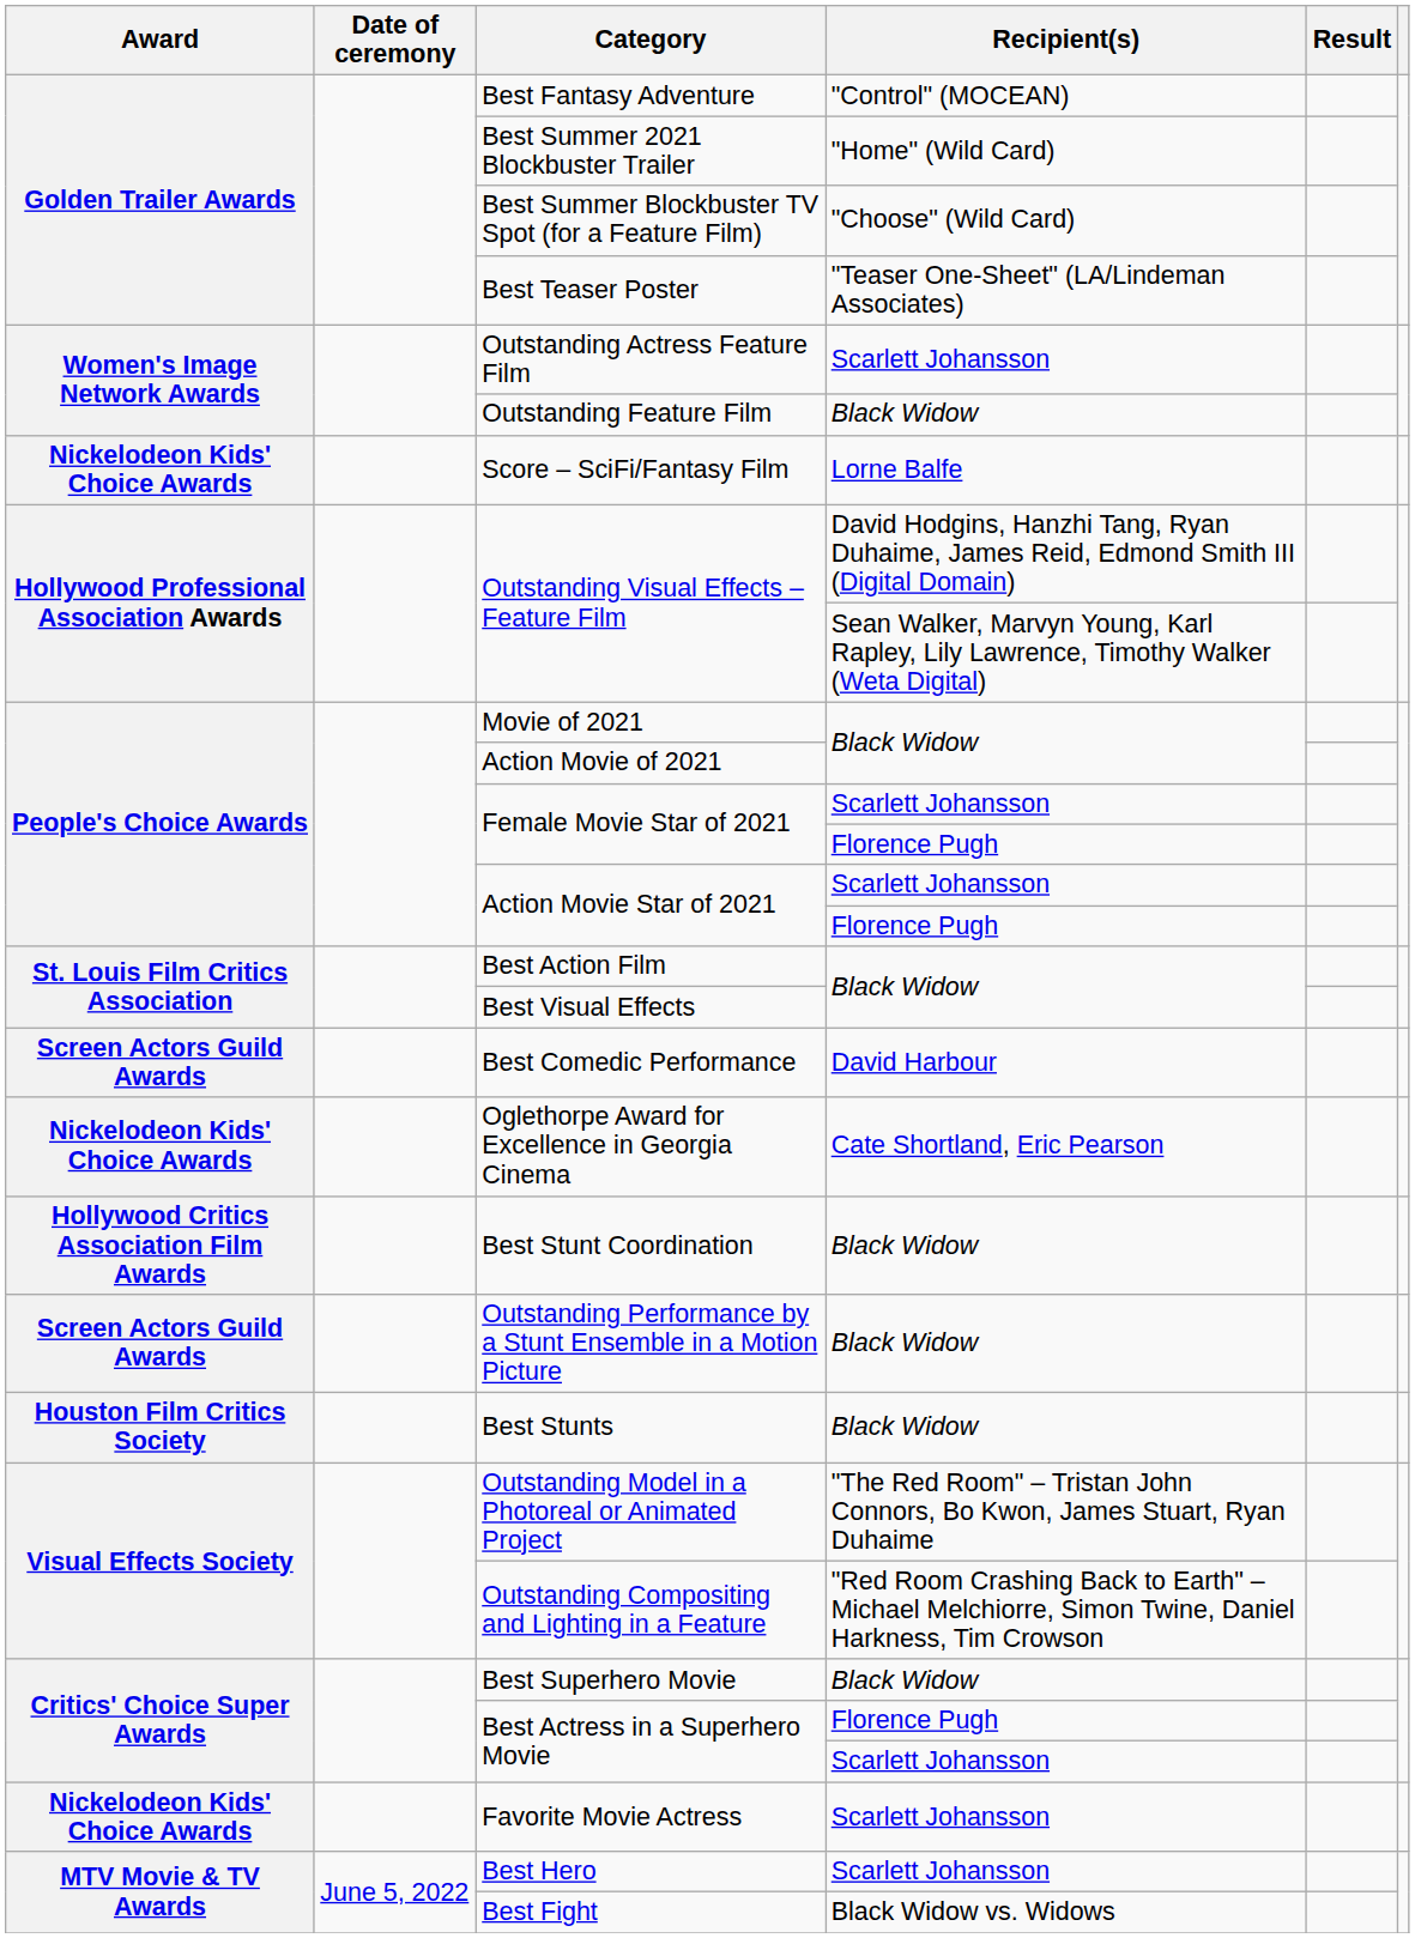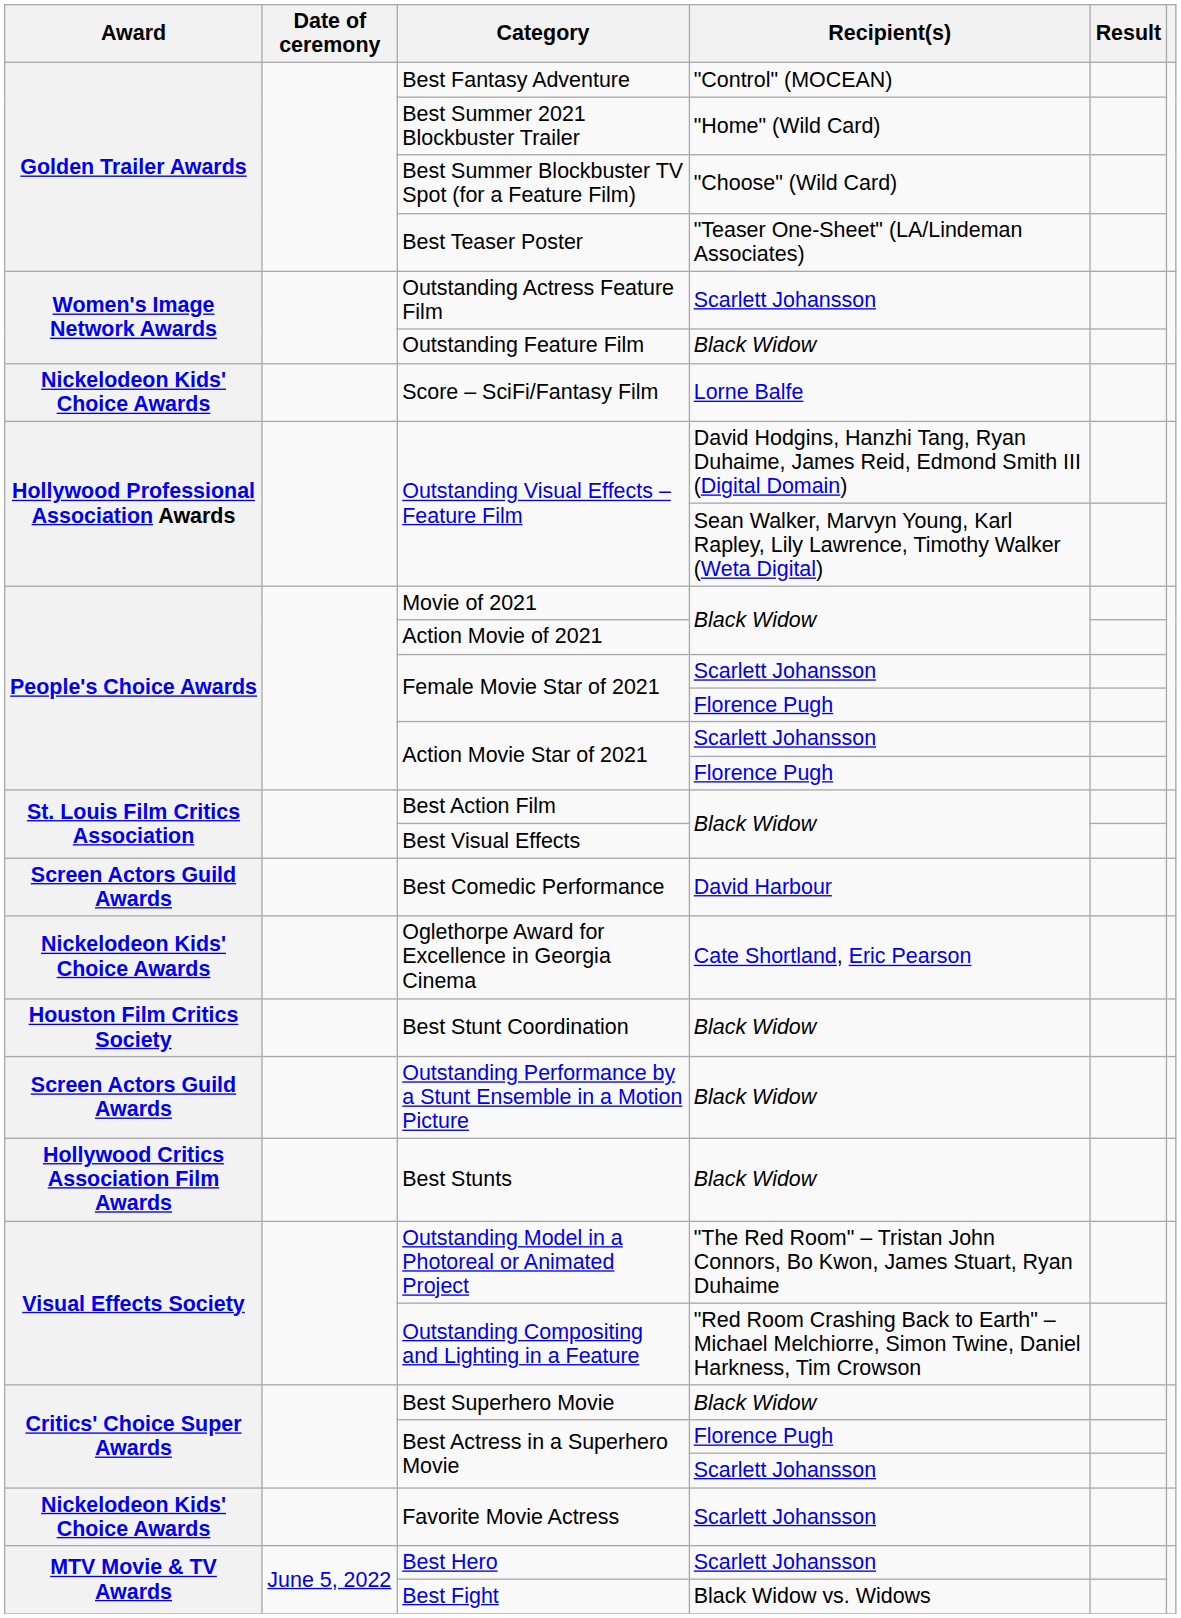Best Stunt Coordination | Award: Hollywood Critics Association Film Awards -> Houston Film Critics Society
Best Stunts | Award: Houston Film Critics Society -> Hollywood Critics Association Film Awards
